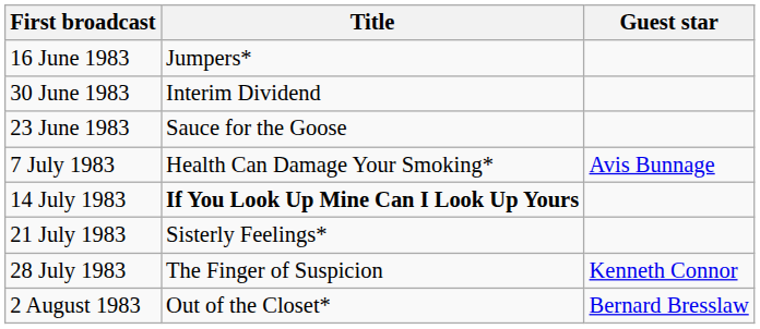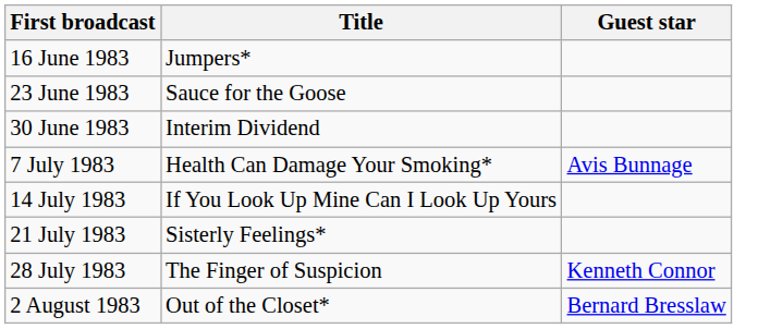rows swapped: 23 June 1983 <-> 30 June 1983
14 July 1983 | Title: bold -> normal
